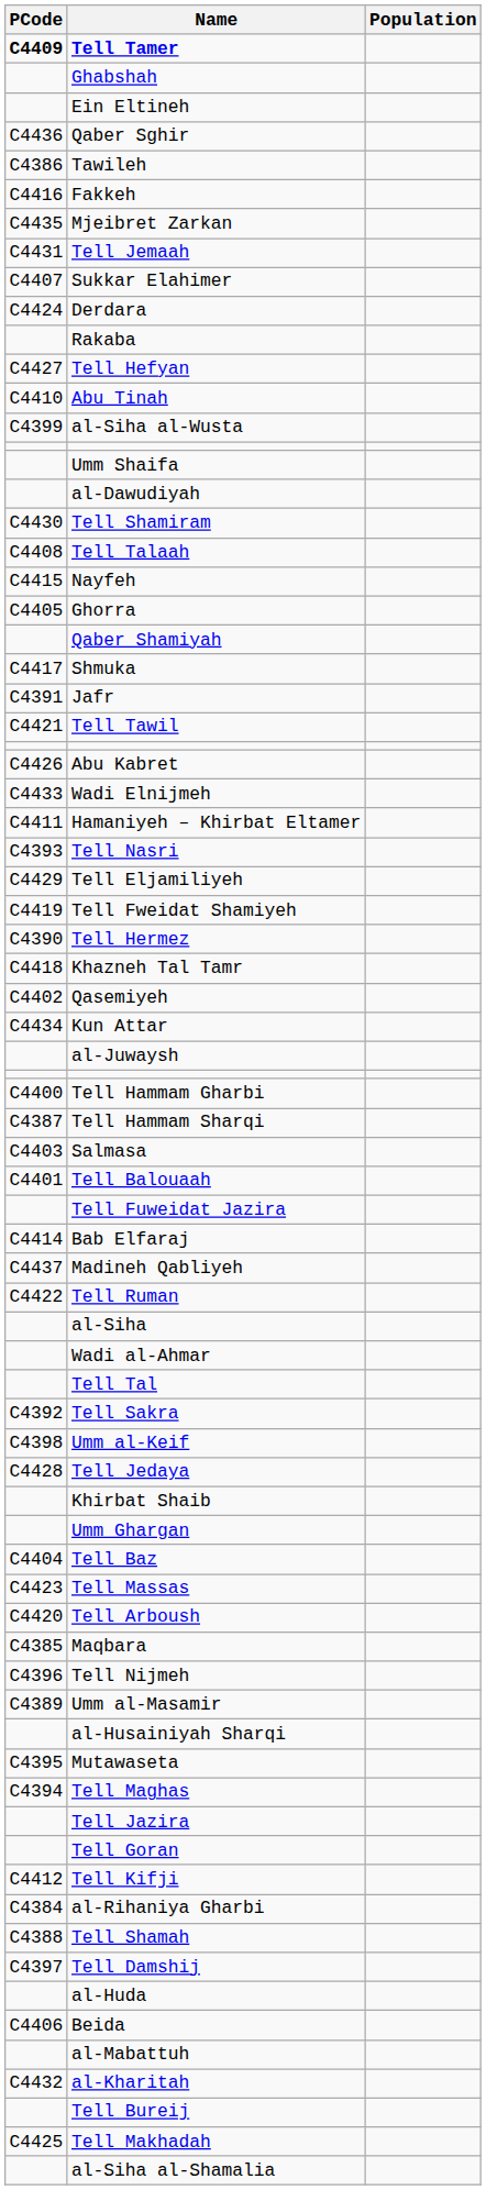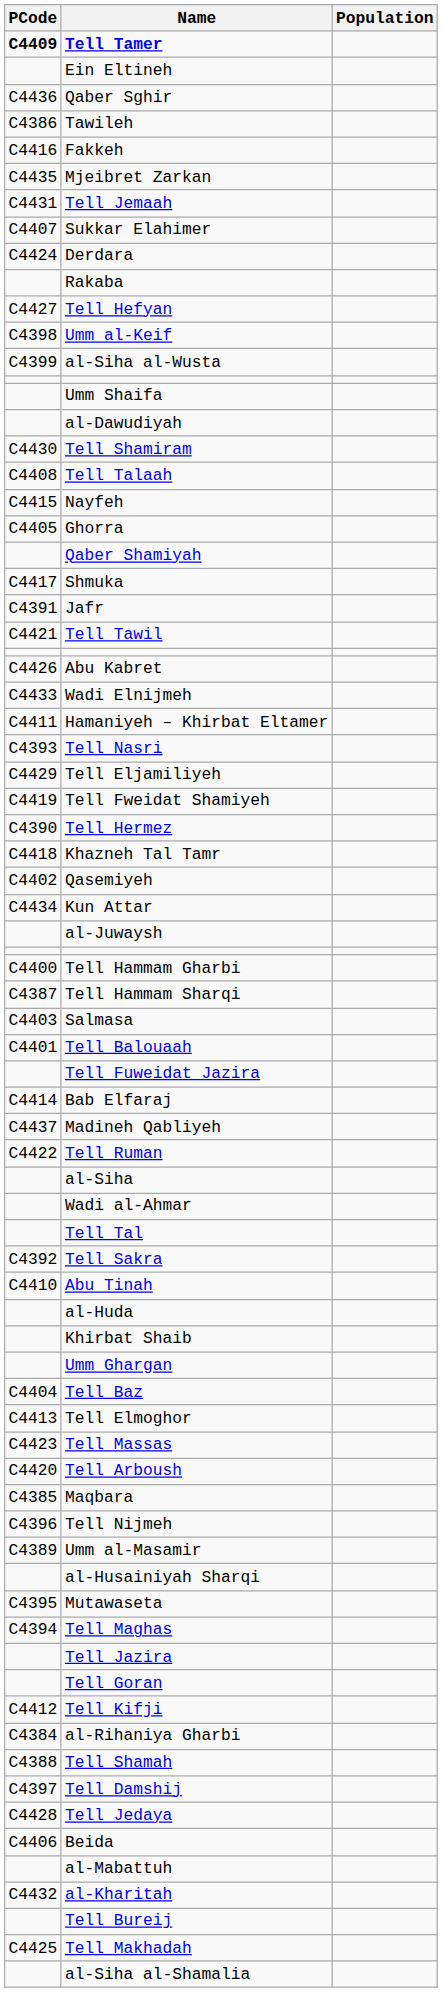- row: Ghabshah
rows swapped: Umm al-Keif <-> Abu Tinah
rows swapped: Tell Jedaya <-> al-Huda
+ row: C4413 | Tell Elmoghor
